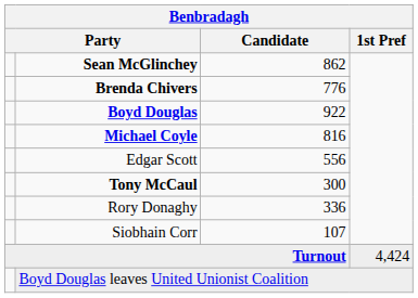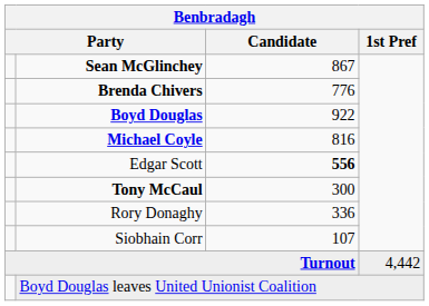Sean McGlinchey | Candidate: 862 -> 867
Edgar Scott | Candidate: normal -> bold
Turnout | 1st Pref: 4,424 -> 4,442
